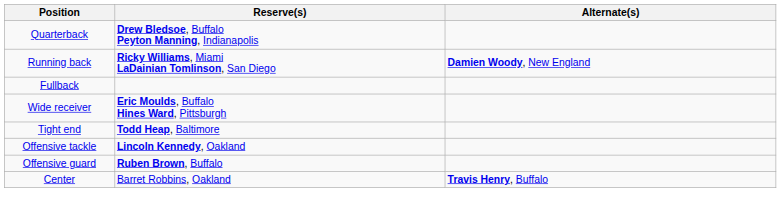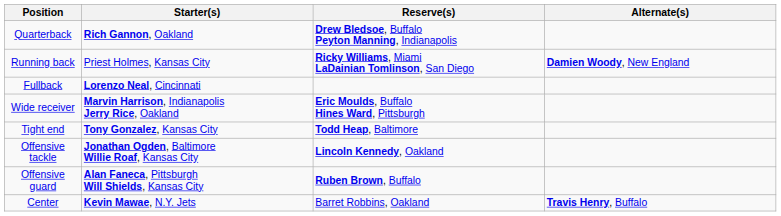+ column: Starter(s) | Rich Gannon, Oakland | Priest Holmes, Kansas City | Lorenzo Neal, Cincinnati | Marvin Harrison, Indianapolis Jerry Rice, Oakland | Tony Gonzalez, Kansas City | Jonathan Ogden, Baltimore Willie Roaf, Kansas City | Alan Faneca, Pittsburgh Will Shields, Kansas City | Kevin Mawae, N.Y. Jets
